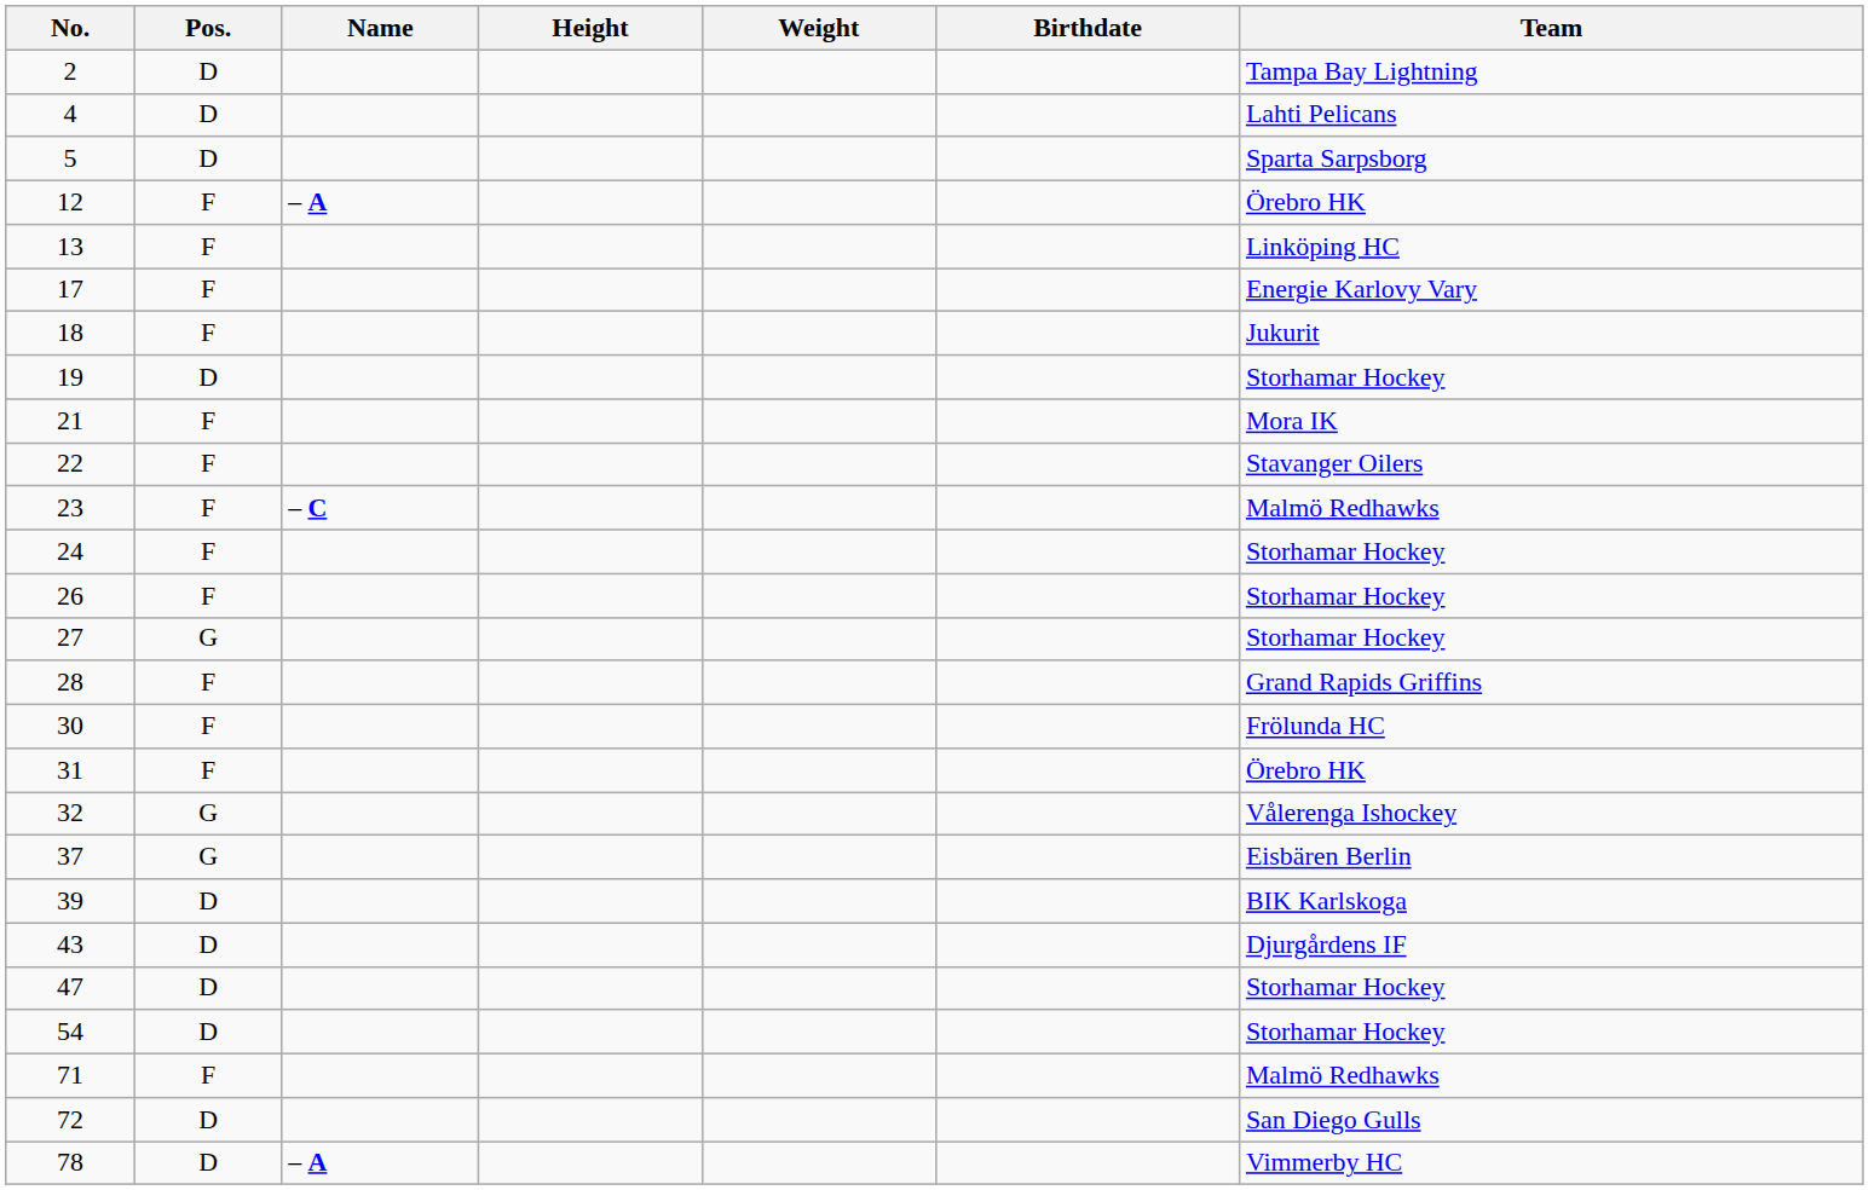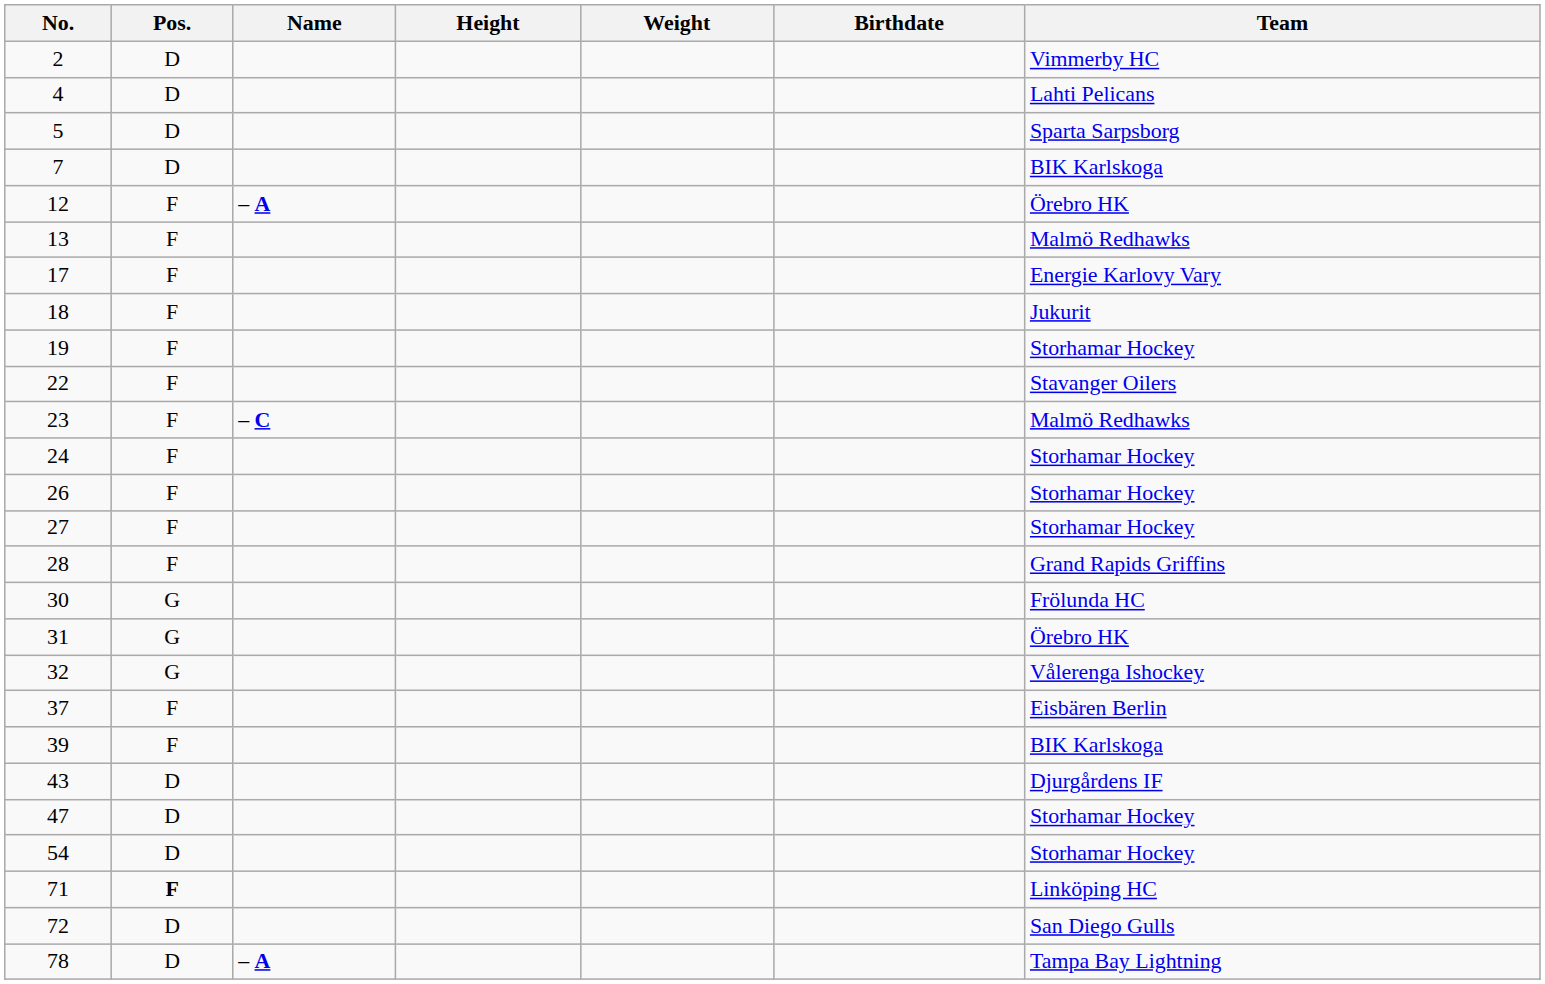2 | Team: Tampa Bay Lightning -> Vimmerby HC
+ row: 7 | D | BIK Karlskoga
13 | Team: Linköping HC -> Malmö Redhawks
19 | Pos.: D -> F
- row: 21 | F | Mora IK
27 | Pos.: G -> F
30 | Pos.: F -> G
31 | Pos.: F -> G
37 | Pos.: G -> F
39 | Pos.: D -> F
71 | Pos.: normal -> bold
71 | Team: Malmö Redhawks -> Linköping HC
78 | Team: Vimmerby HC -> Tampa Bay Lightning
